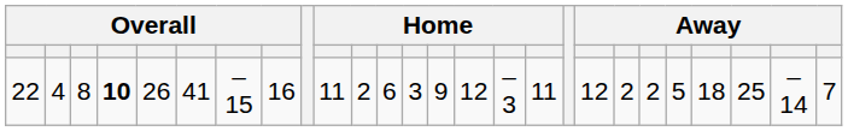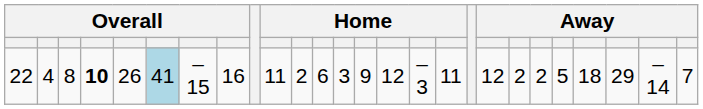22 | column 6: no background -> lightblue background
22 | column 24: 25 -> 29
